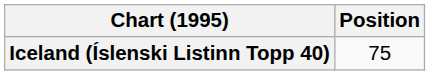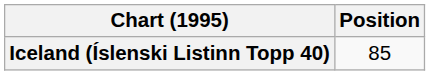Iceland (Íslenski Listinn Topp 40) | Position: 75 -> 85
